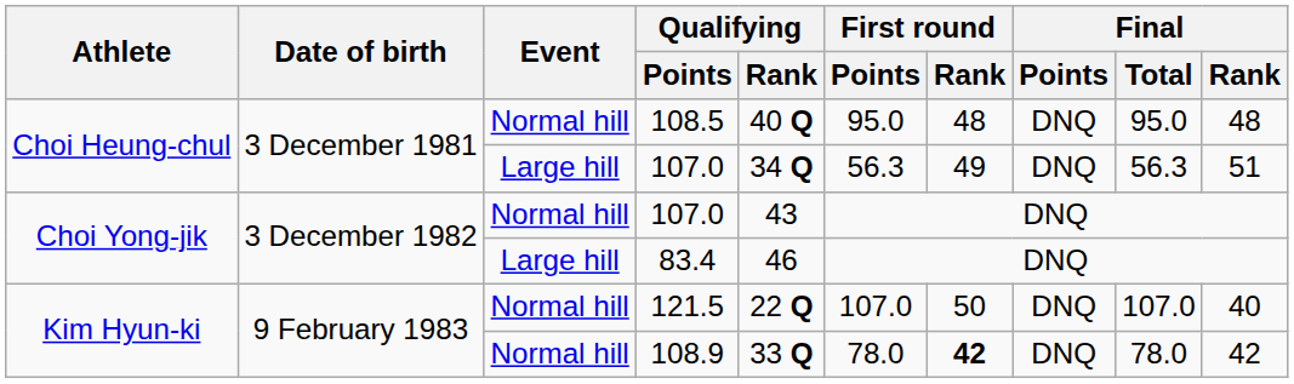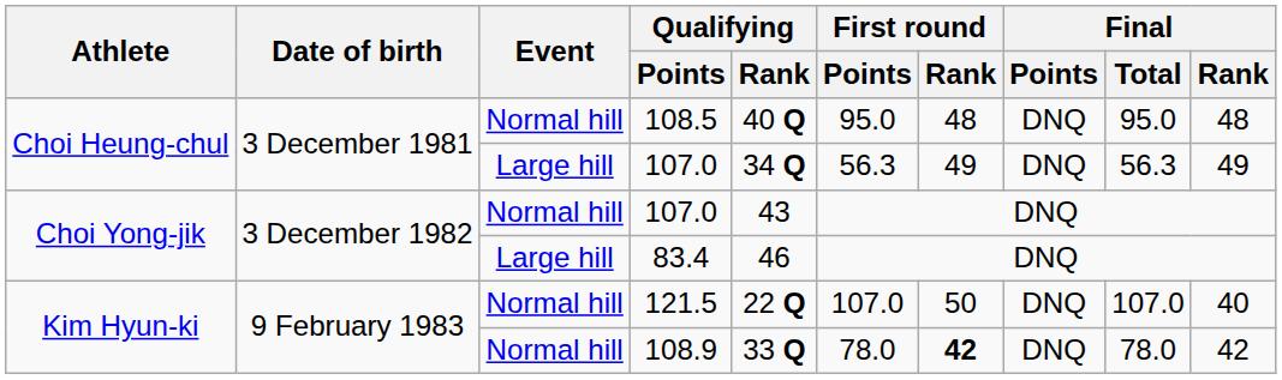Choi Heung-chul / 107.0 | Final / Rank: 51 -> 49
